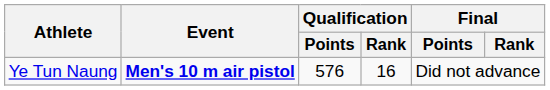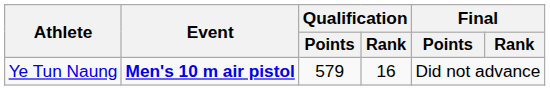Ye Tun Naung | Qualification / Points: 576 -> 579
